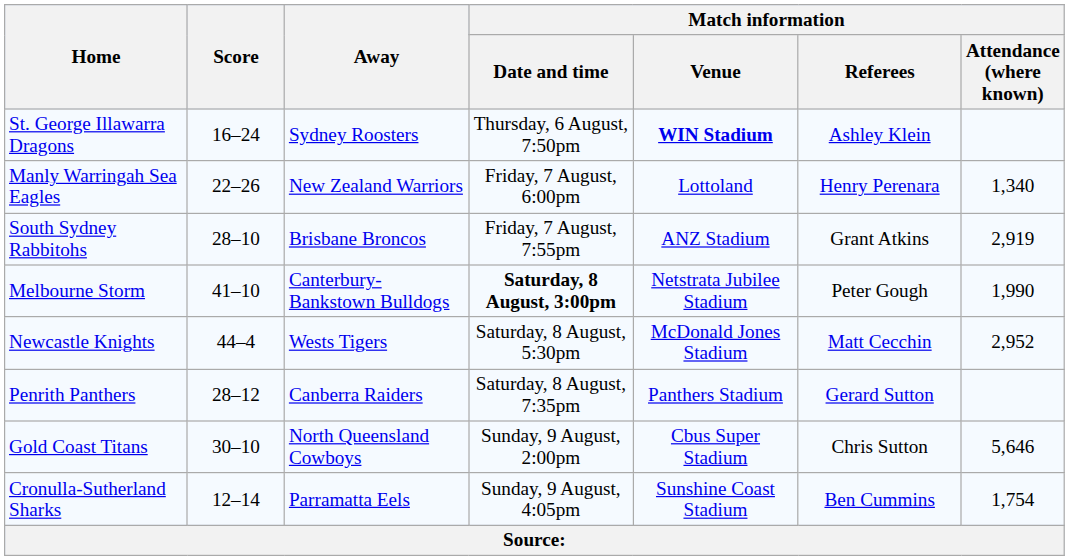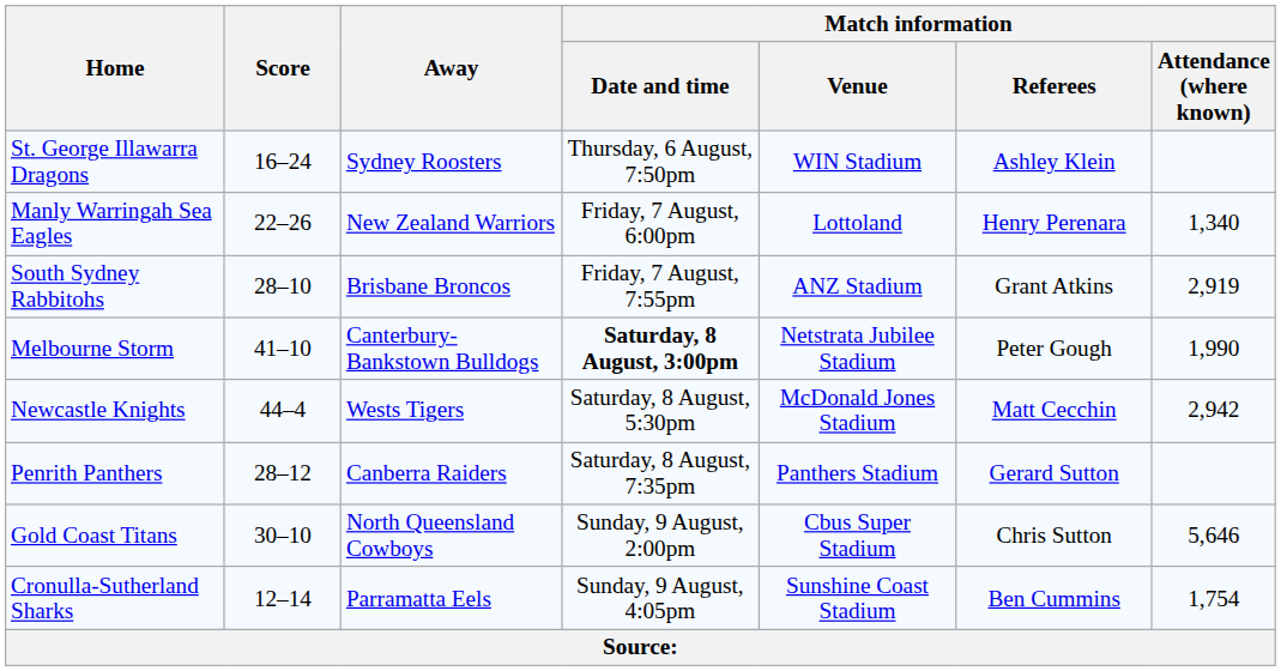St. George Illawarra Dragons | Match information / Venue: bold -> normal
Newcastle Knights | Match information / Attendance (where known): 2,952 -> 2,942
